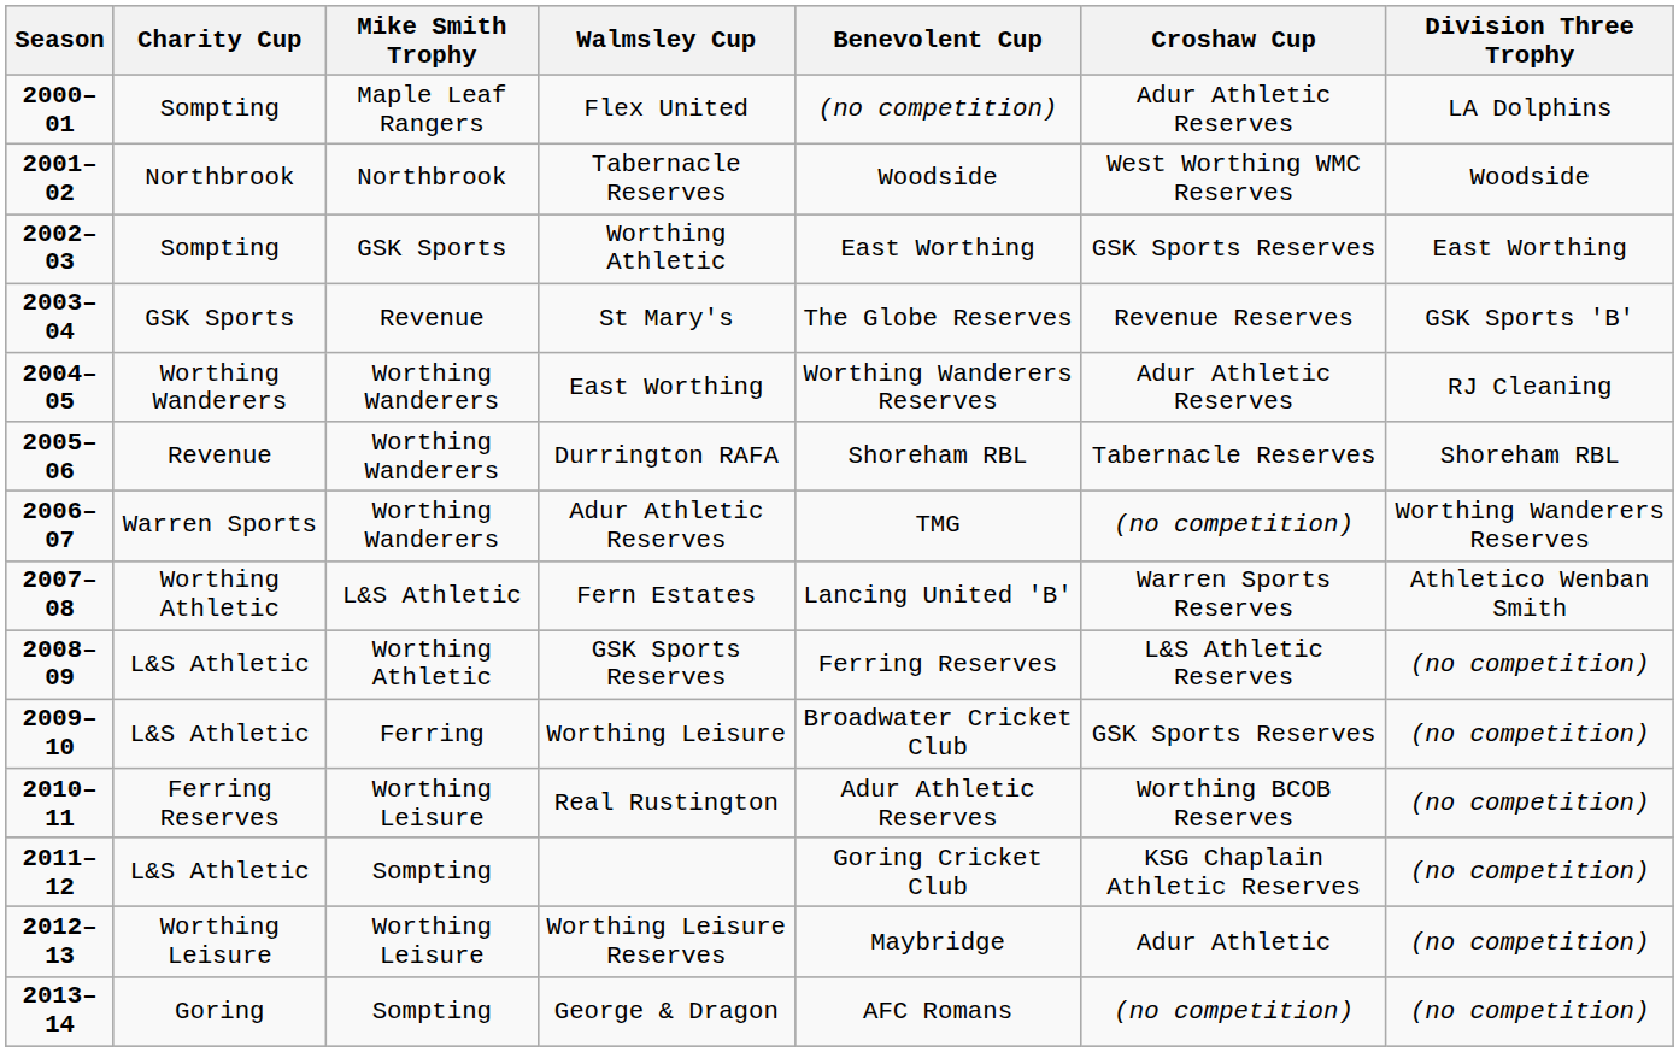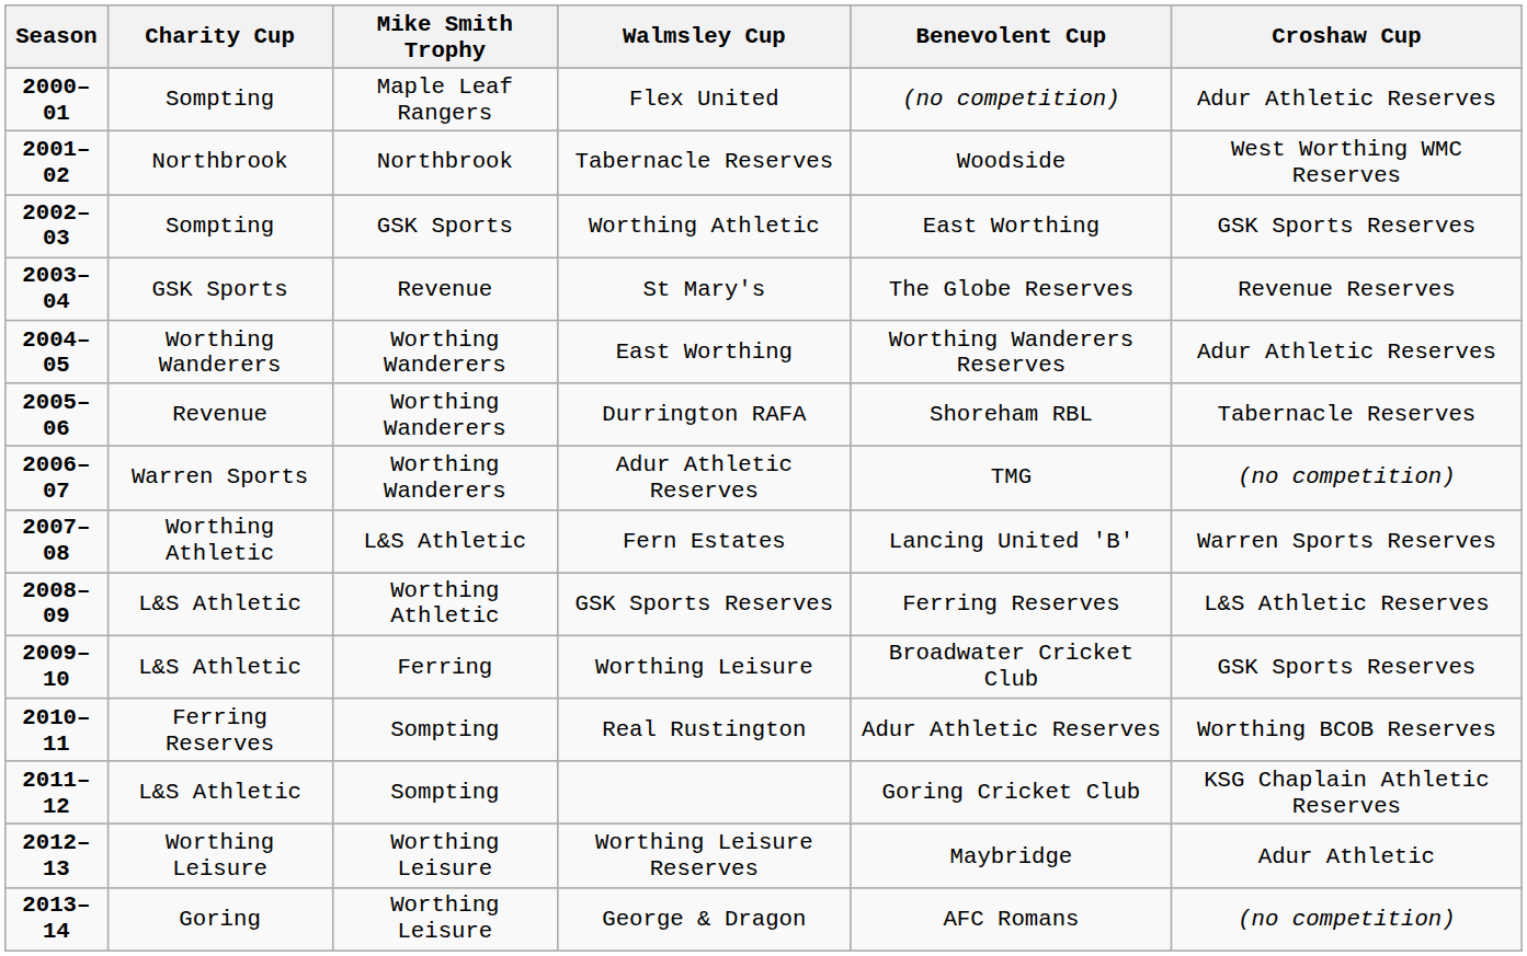- column: Division Three Trophy | LA Dolphins | Woodside | East Worthing | GSK Sports 'B' | RJ Cleaning | Shoreham RBL | Worthing Wanderers Reserves | Athletico Wenban Smith | (no competition) | (no competition) | (no competition) | (no competition) | (no competition) | (no competition)
Real Rustington | Mike Smith Trophy: Worthing Leisure -> Sompting
George & Dragon | Mike Smith Trophy: Sompting -> Worthing Leisure
